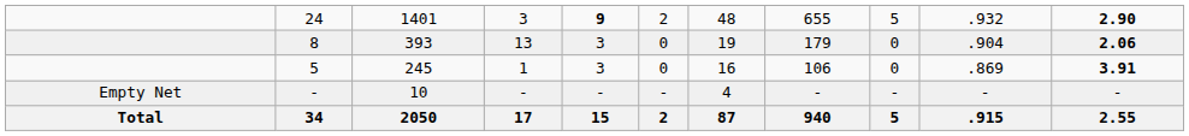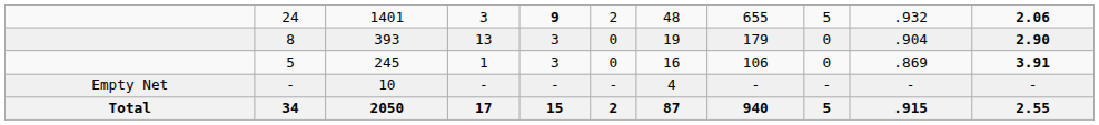24 | column 11: 2.90 -> 2.06
8 | column 11: 2.06 -> 2.90
